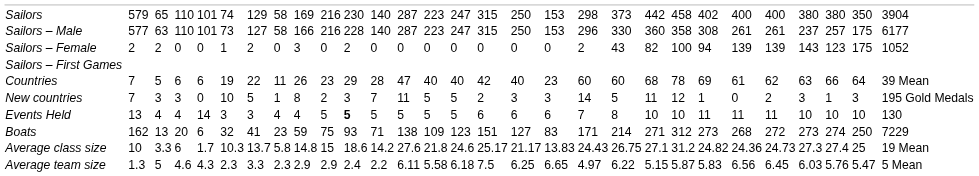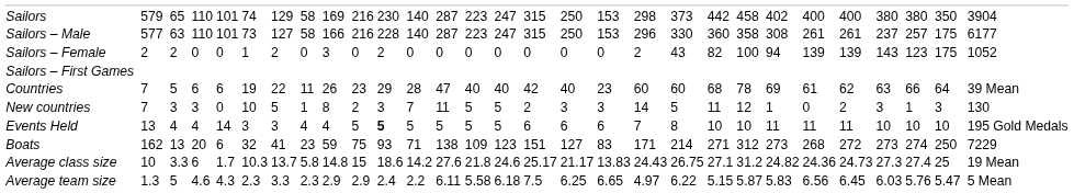New countries | column 32: 195 Gold Medals -> 130
Events Held | column 32: 130 -> 195 Gold Medals
